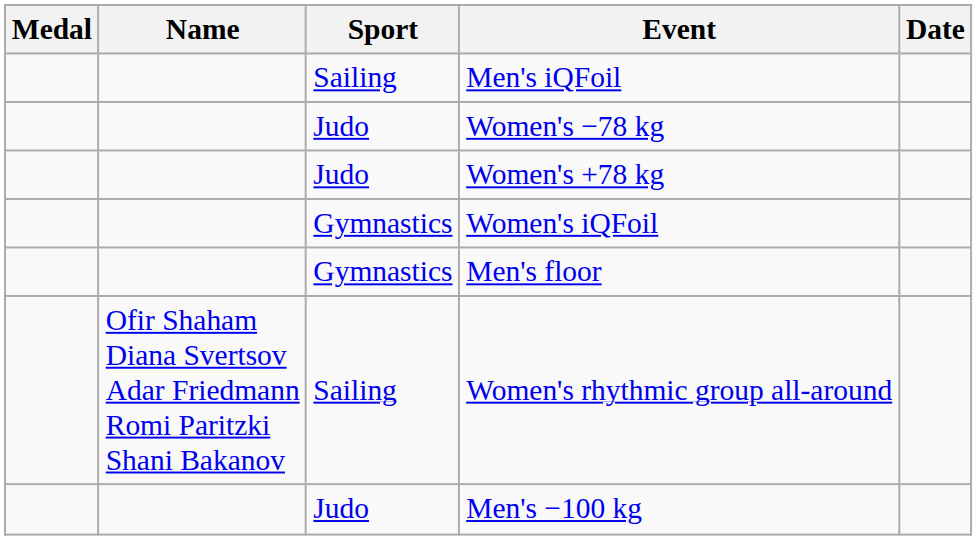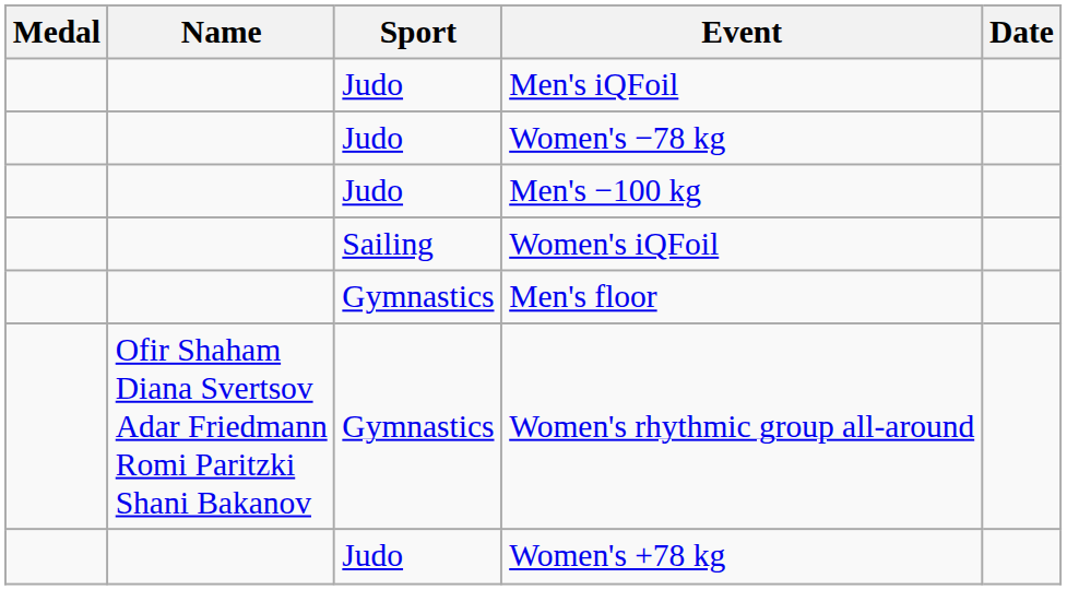Men's iQFoil | Sport: Sailing -> Judo
rows swapped: Women's +78 kg <-> Men's −100 kg
Women's iQFoil | Sport: Gymnastics -> Sailing
Women's rhythmic group all-around | Sport: Sailing -> Gymnastics
